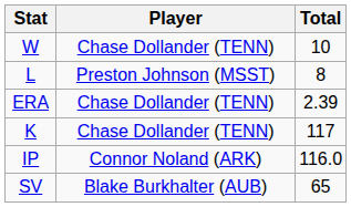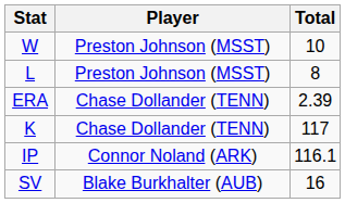W | Player: Chase Dollander (TENN) -> Preston Johnson (MSST)
IP | Total: 116.0 -> 116.1
SV | Total: 65 -> 16
